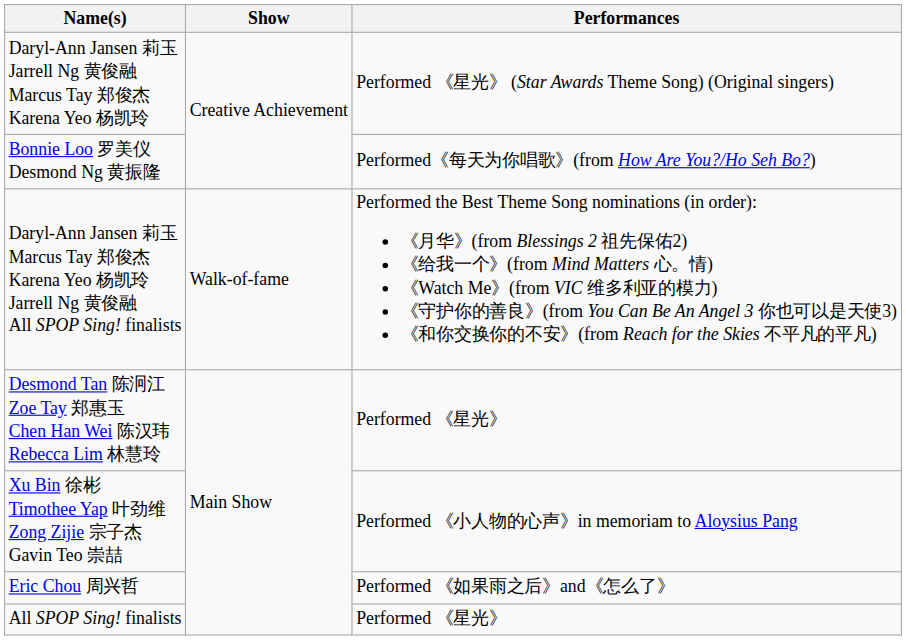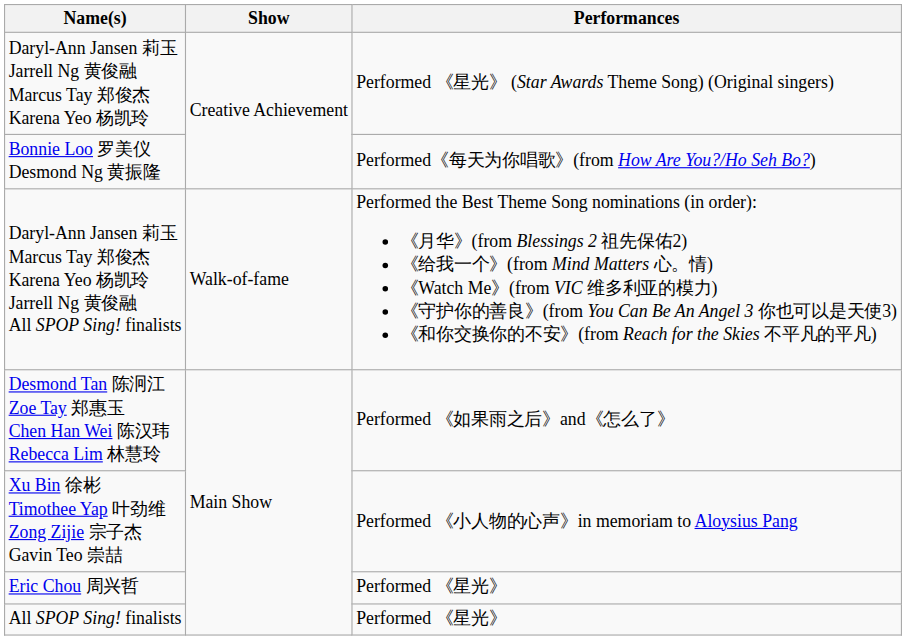Desmond Tan 陈泂江 Zoe Tay 郑惠玉 Chen Han Wei 陈汉玮 Rebecca Lim 林慧玲 | Performances: Performed 《星光》 -> Performed 《如果雨之后》and《怎么了》
Eric Chou 周兴哲 | Performances: Performed 《如果雨之后》and《怎么了》 -> Performed 《星光》
